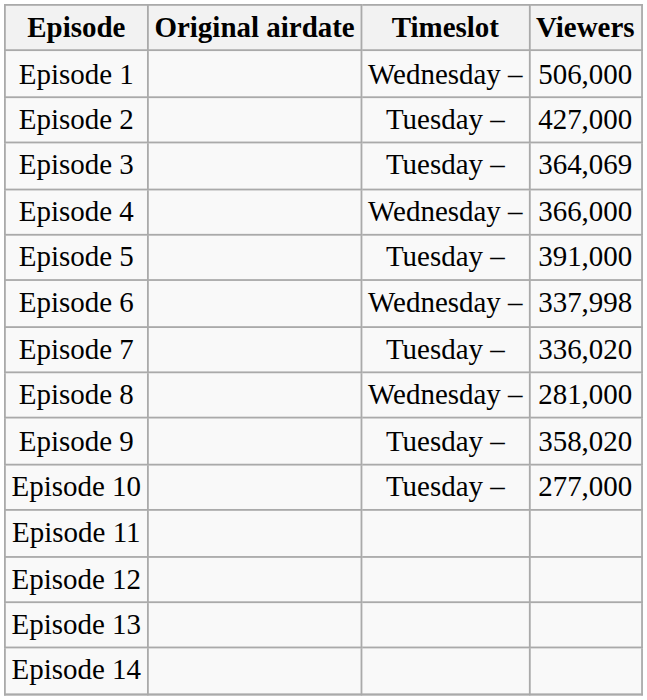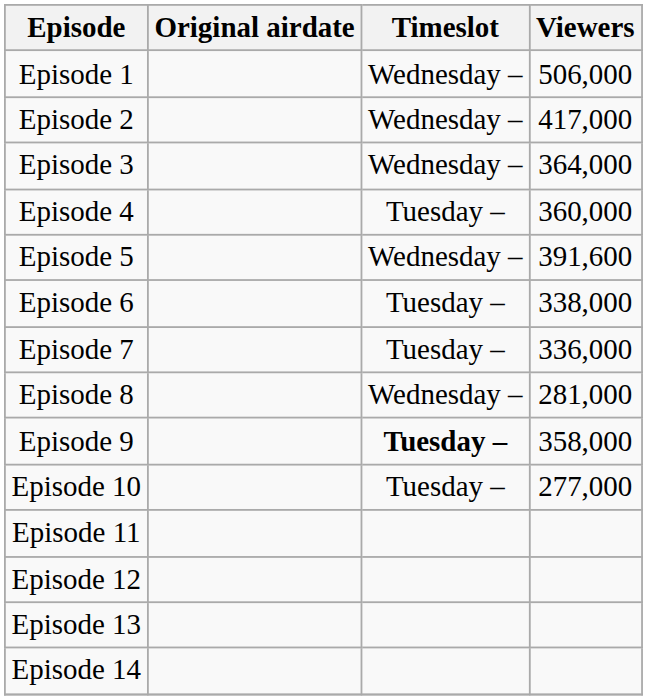Episode 2 | Timeslot: Tuesday – -> Wednesday –
Episode 2 | Viewers: 427,000 -> 417,000
Episode 3 | Timeslot: Tuesday – -> Wednesday –
Episode 3 | Viewers: 364,069 -> 364,000
Episode 4 | Timeslot: Wednesday – -> Tuesday –
Episode 4 | Viewers: 366,000 -> 360,000
Episode 5 | Timeslot: Tuesday – -> Wednesday –
Episode 5 | Viewers: 391,000 -> 391,600
Episode 6 | Timeslot: Wednesday – -> Tuesday –
Episode 6 | Viewers: 337,998 -> 338,000
Episode 7 | Viewers: 336,020 -> 336,000
Episode 9 | Timeslot: normal -> bold
Episode 9 | Viewers: 358,020 -> 358,000
